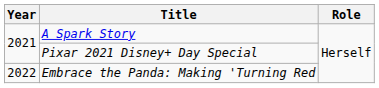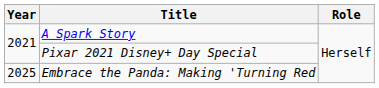Embrace the Panda: Making 'Turning Red | Year: 2022 -> 2025
